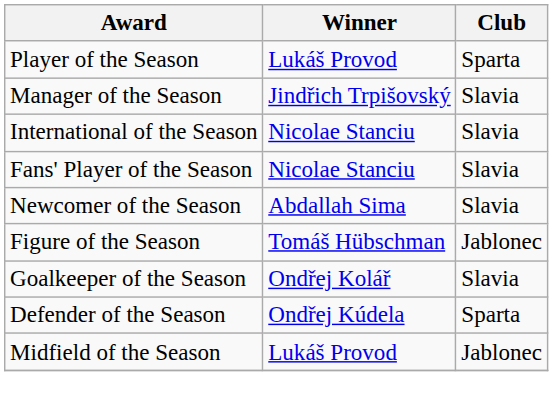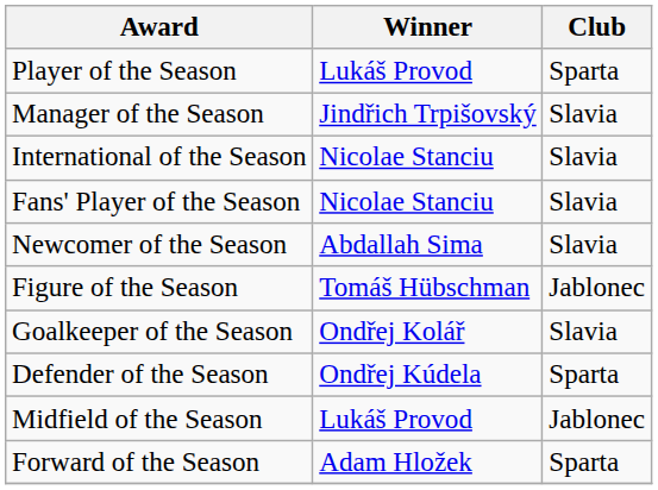+ row: Forward of the Season | Adam Hložek | Sparta
